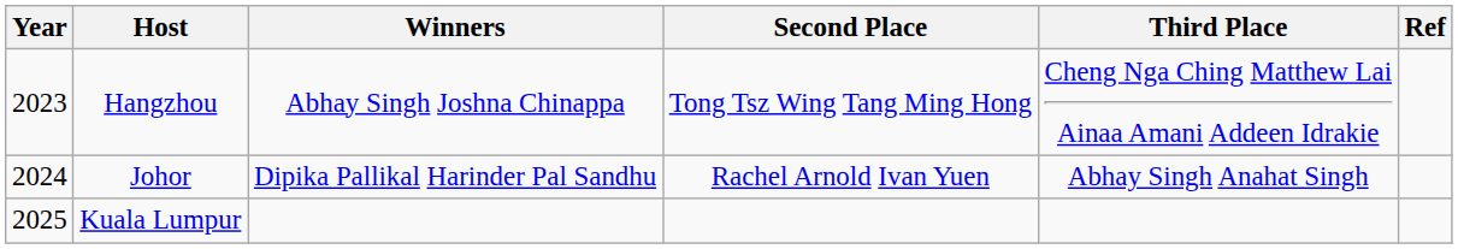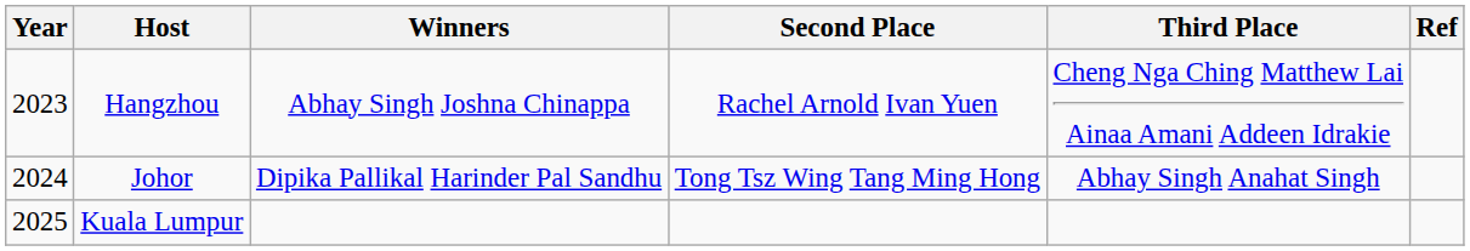Hangzhou | Second Place: Tong Tsz Wing Tang Ming Hong -> Rachel Arnold Ivan Yuen
Johor | Second Place: Rachel Arnold Ivan Yuen -> Tong Tsz Wing Tang Ming Hong
